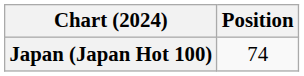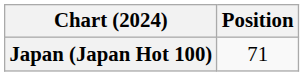Japan (Japan Hot 100) | Position: 74 -> 71
